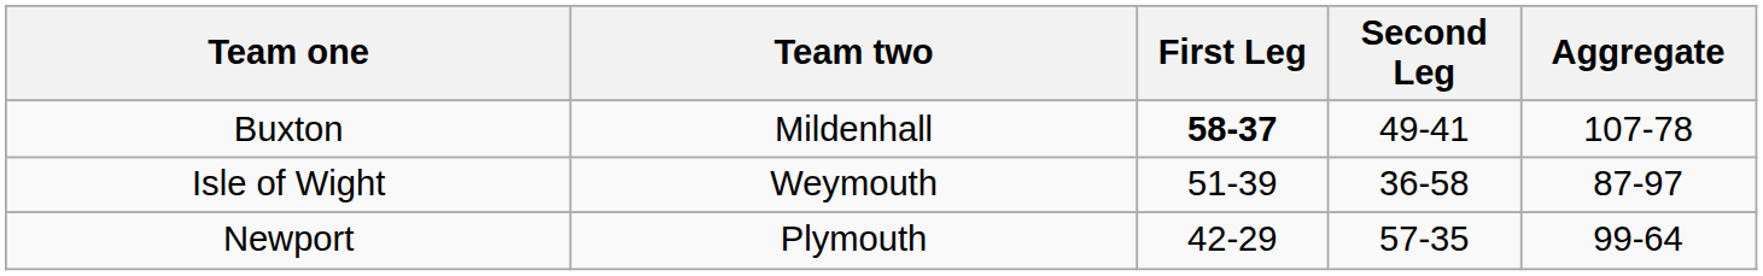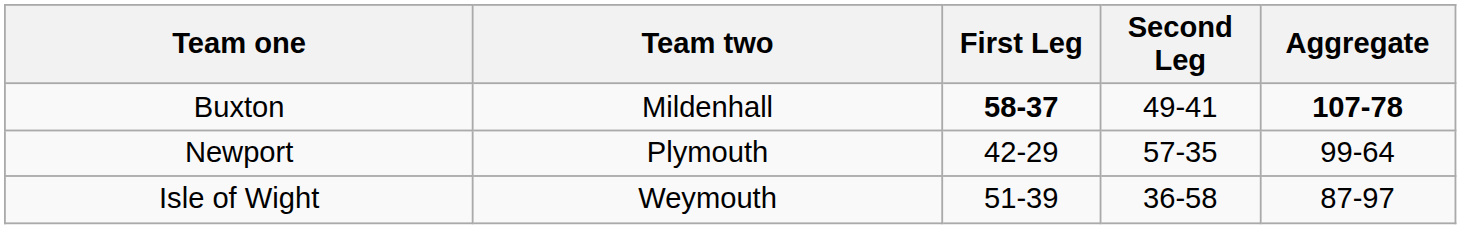Buxton | Aggregate: normal -> bold
rows swapped: Isle of Wight <-> Newport
